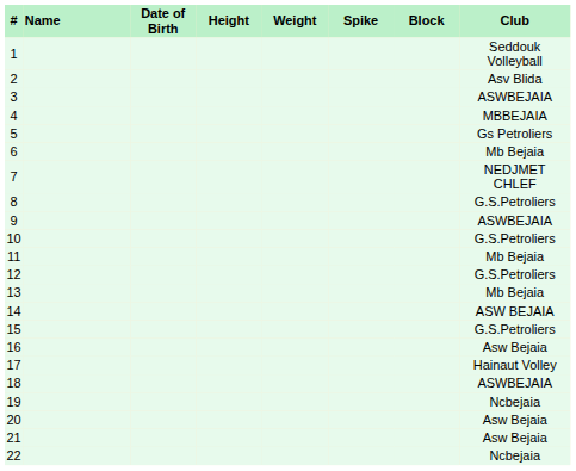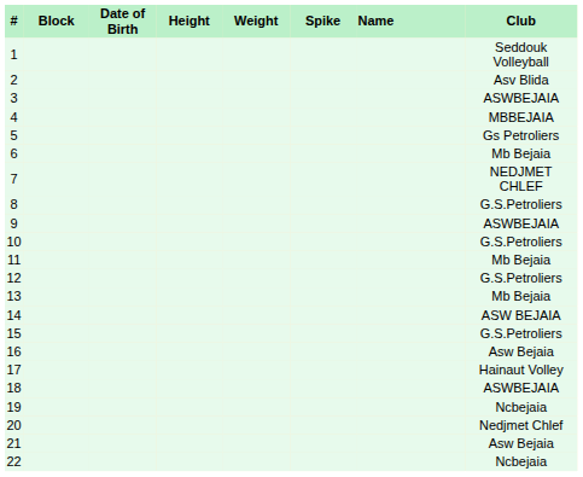columns swapped: Name <-> Block
20 | Club: Asw Bejaia -> Nedjmet Chlef
